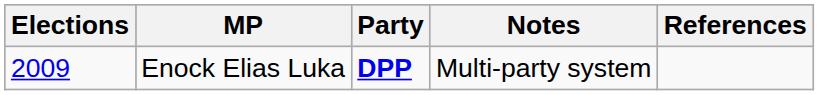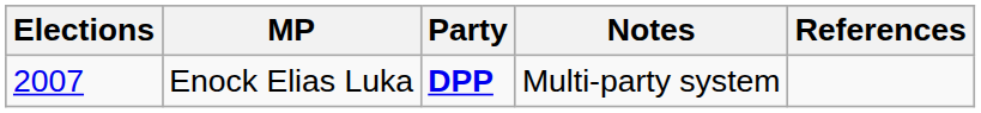Enock Elias Luka | Elections: 2009 -> 2007
